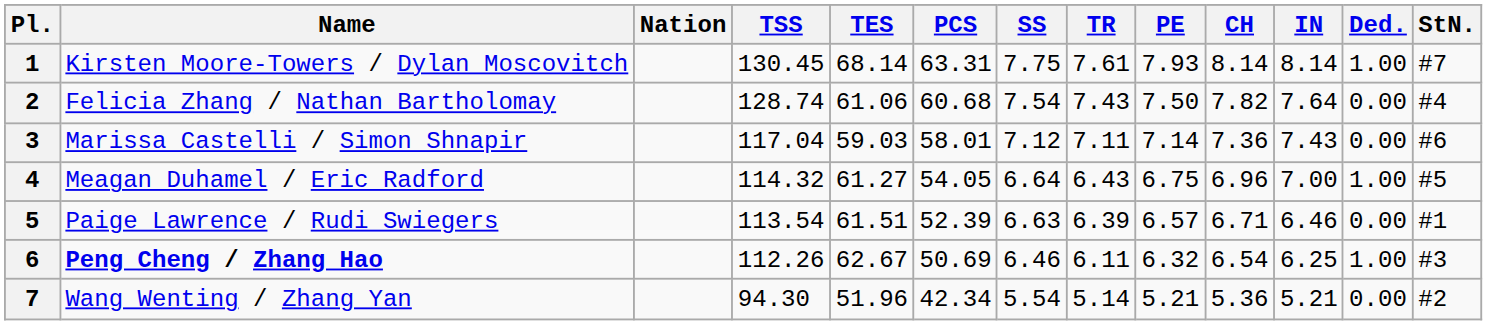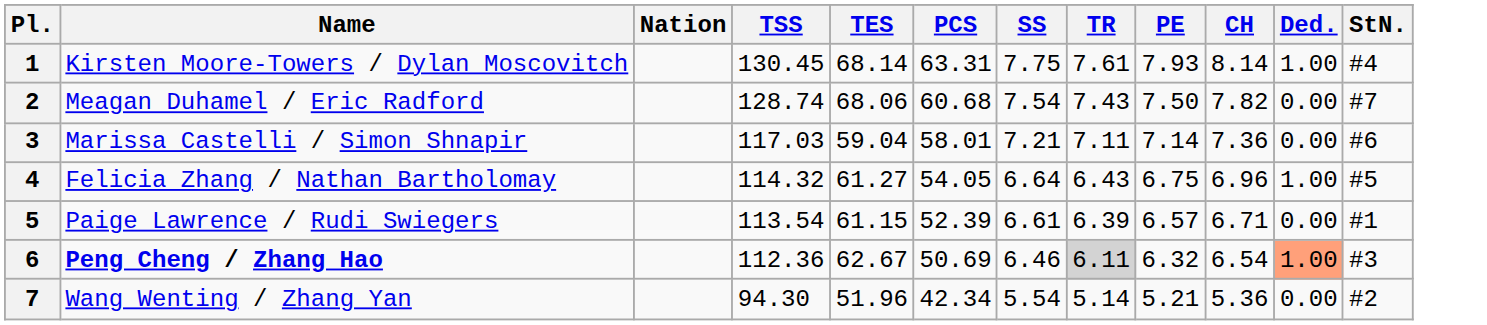- column: IN | 8.14 | 7.64 | 7.43 | 7.00 | 6.46 | 6.25 | 5.21
1 | StN.: #7 -> #4
2 | Name: Felicia Zhang / Nathan Bartholomay -> Meagan Duhamel / Eric Radford
2 | TES: 61.06 -> 68.06
2 | StN.: #4 -> #7
3 | TSS: 117.04 -> 117.03
3 | TES: 59.03 -> 59.04
3 | SS: 7.12 -> 7.21
4 | Name: Meagan Duhamel / Eric Radford -> Felicia Zhang / Nathan Bartholomay
5 | TES: 61.51 -> 61.15
5 | SS: 6.63 -> 6.61
6 | TSS: 112.26 -> 112.36
6 | TR: no background -> lightgrey background
6 | Ded.: no background -> lightsalmon background
